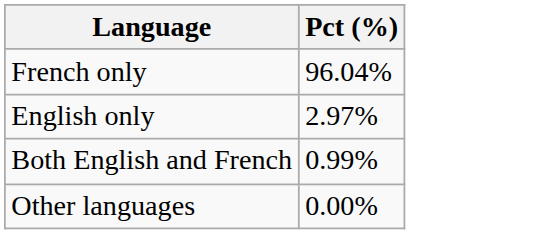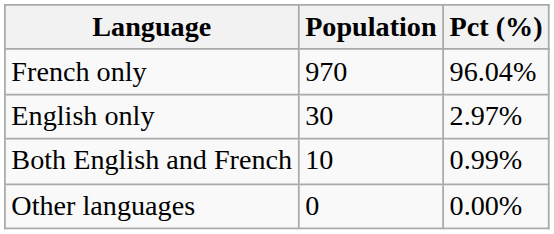+ column: Population | 970 | 30 | 10 | 0
